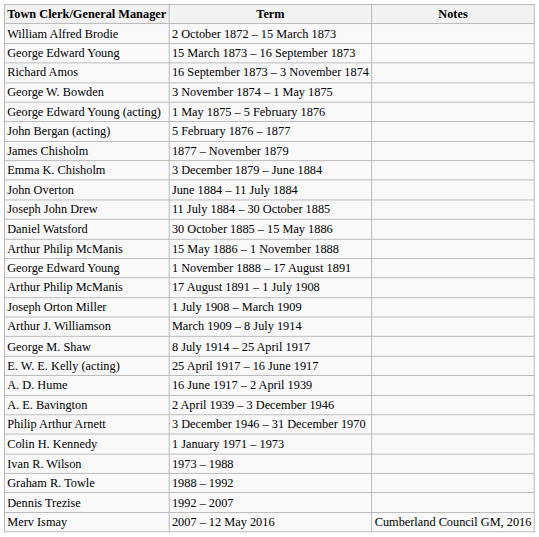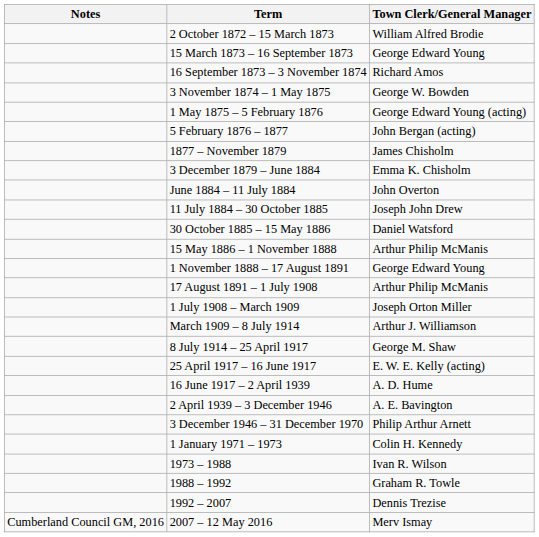columns swapped: Town Clerk/General Manager <-> Notes
